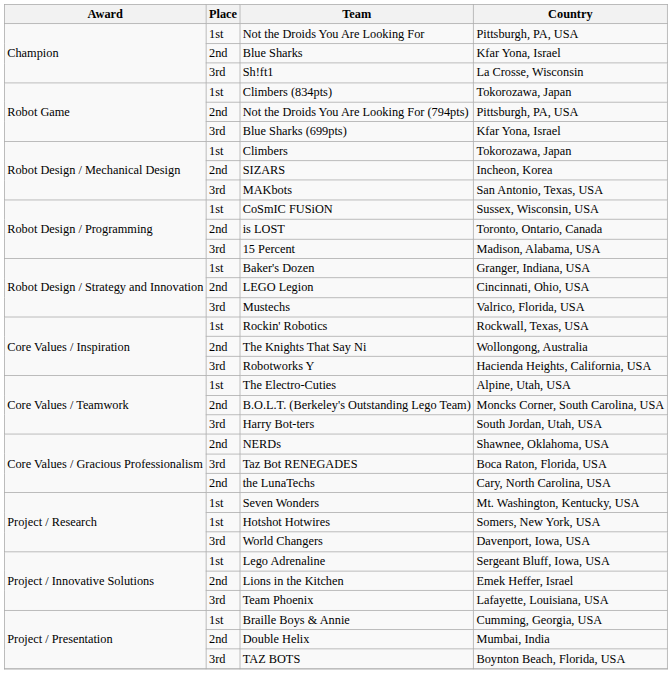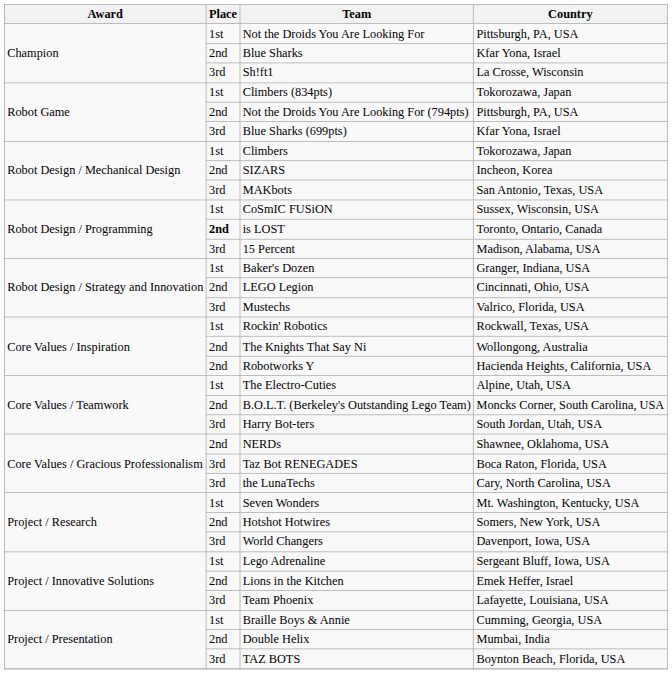is LOST | Place: normal -> bold
Robotworks Y | Place: 3rd -> 2nd
the LunaTechs | Place: 2nd -> 3rd
Hotshot Hotwires | Place: 1st -> 2nd
